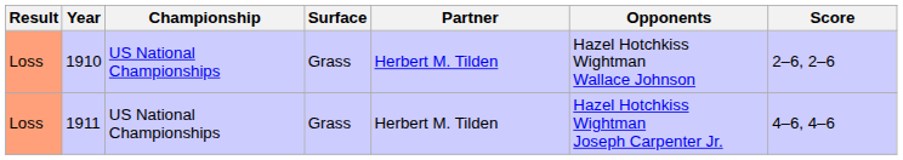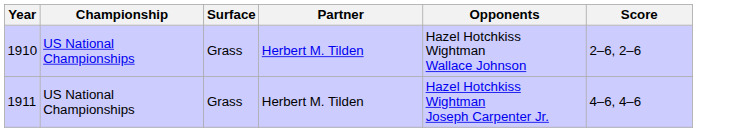- column: Result | Loss | Loss
